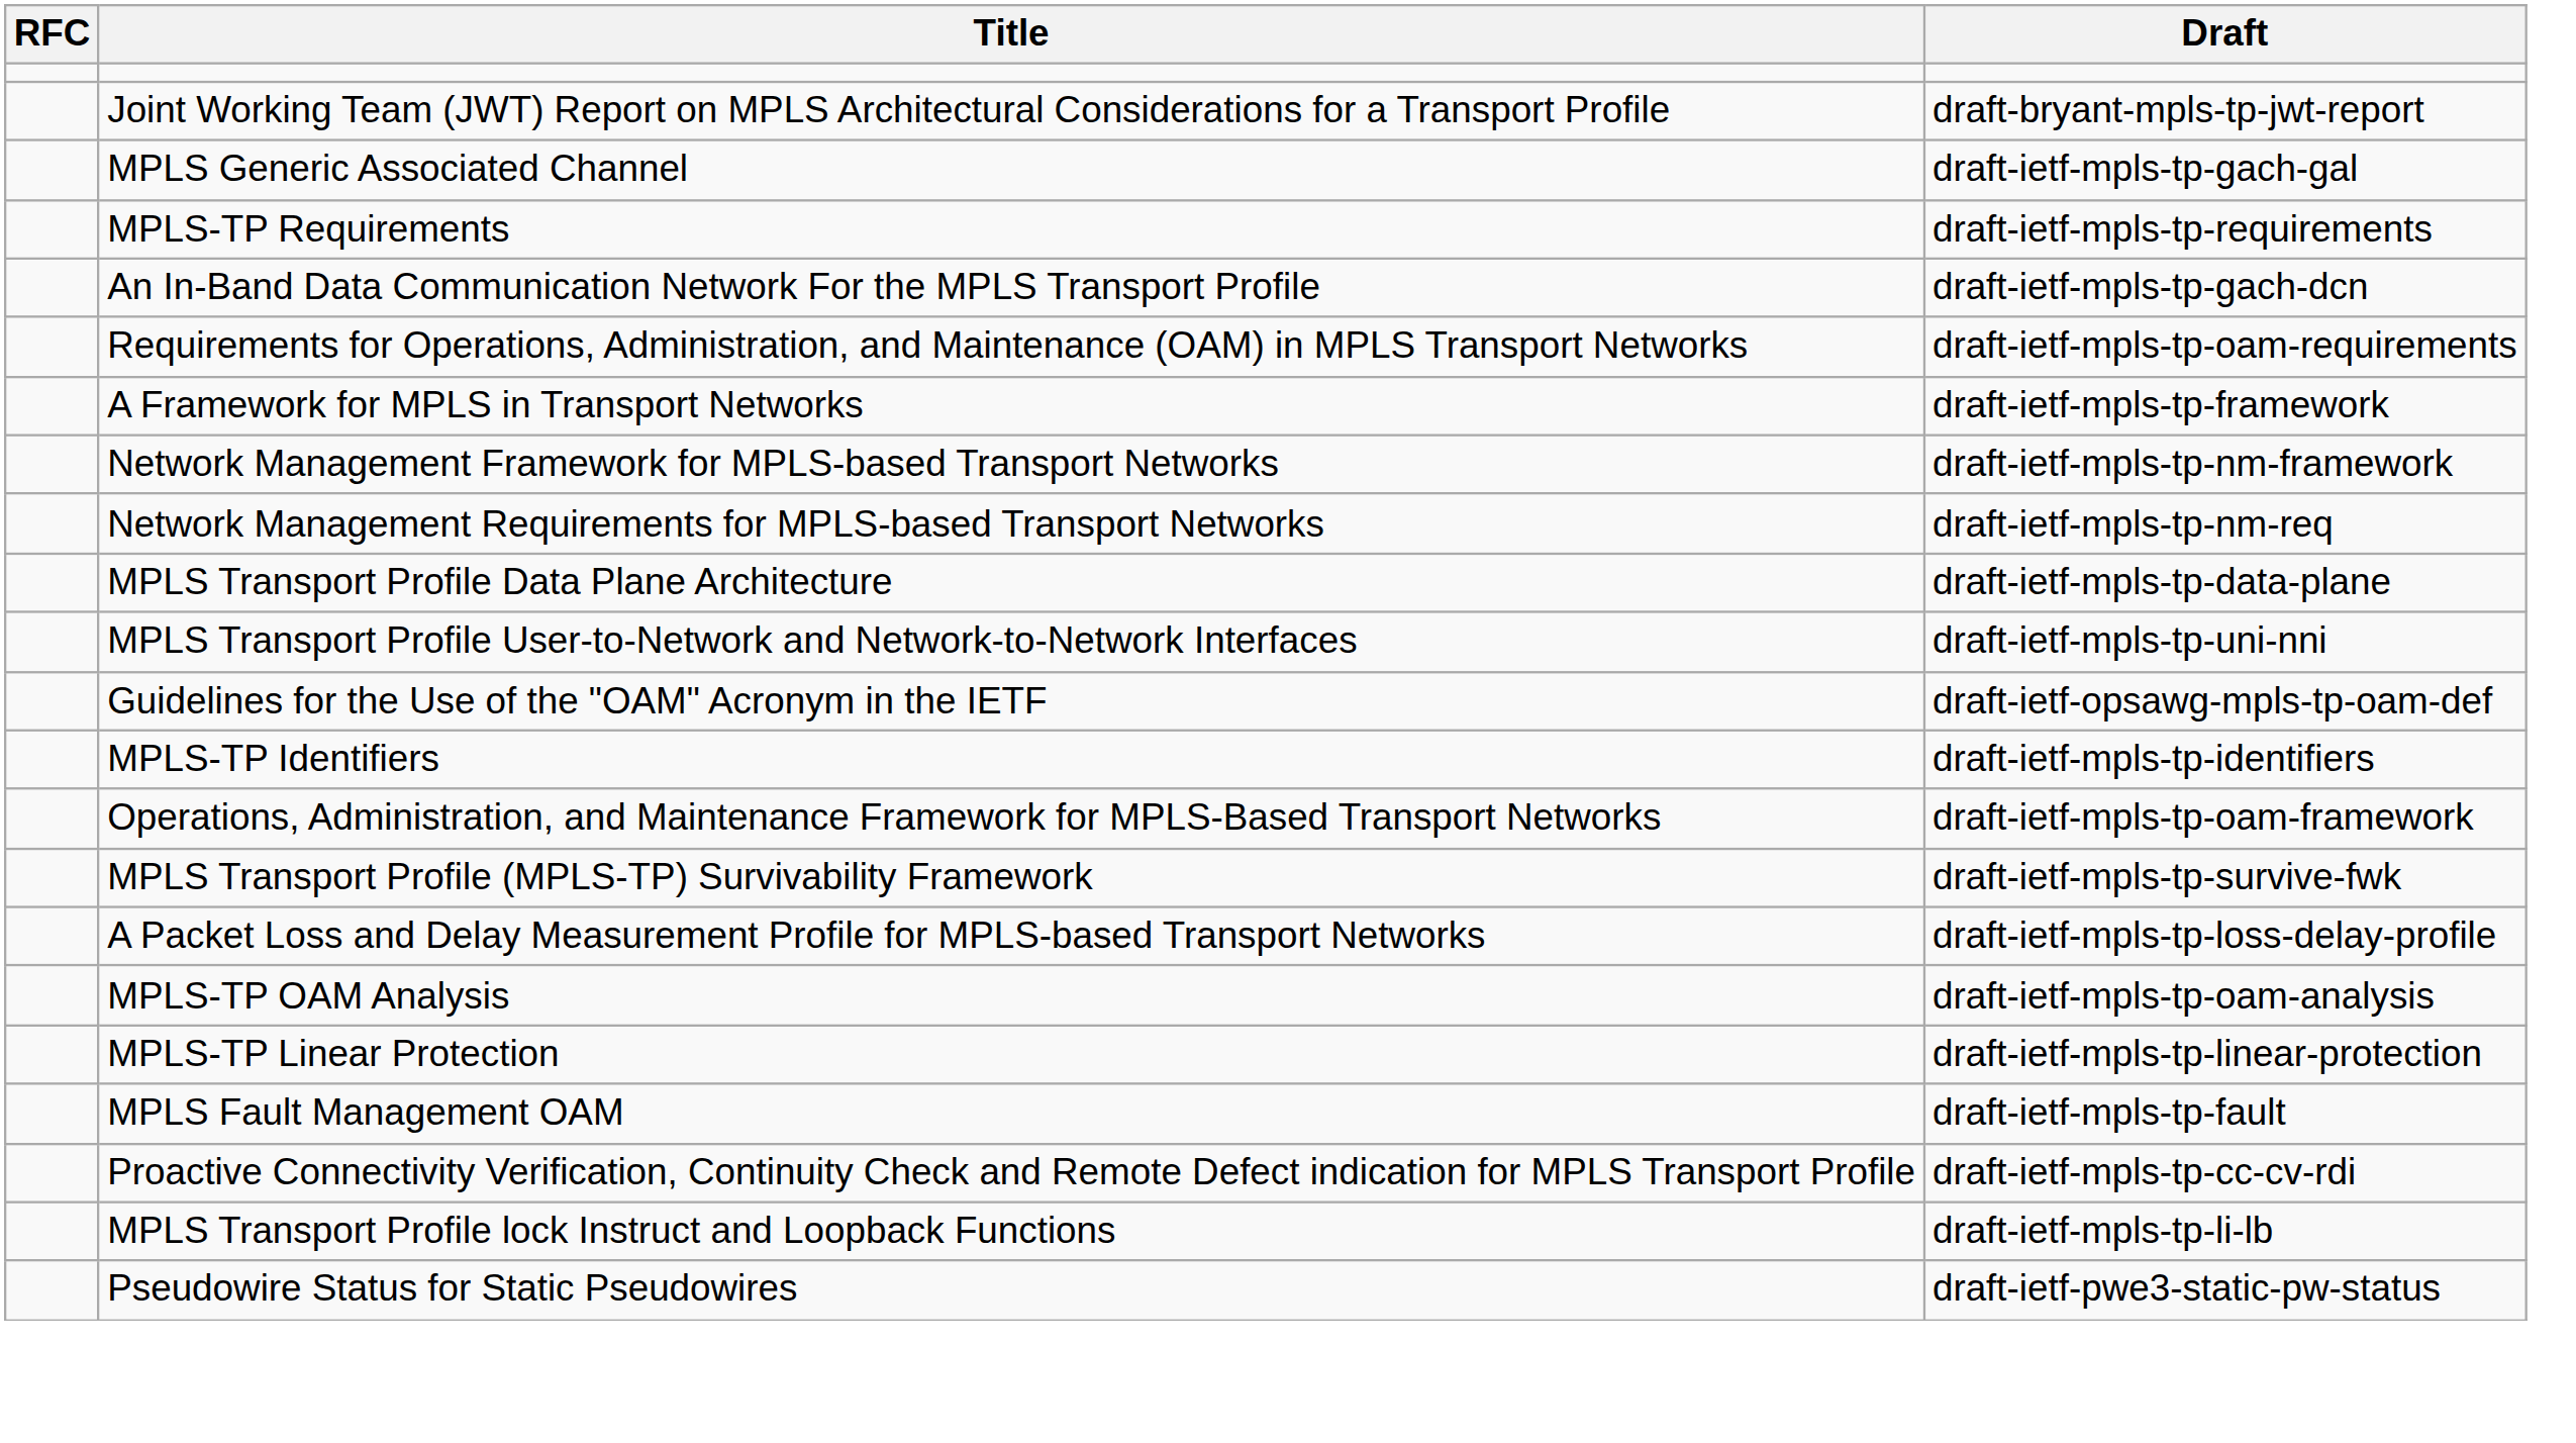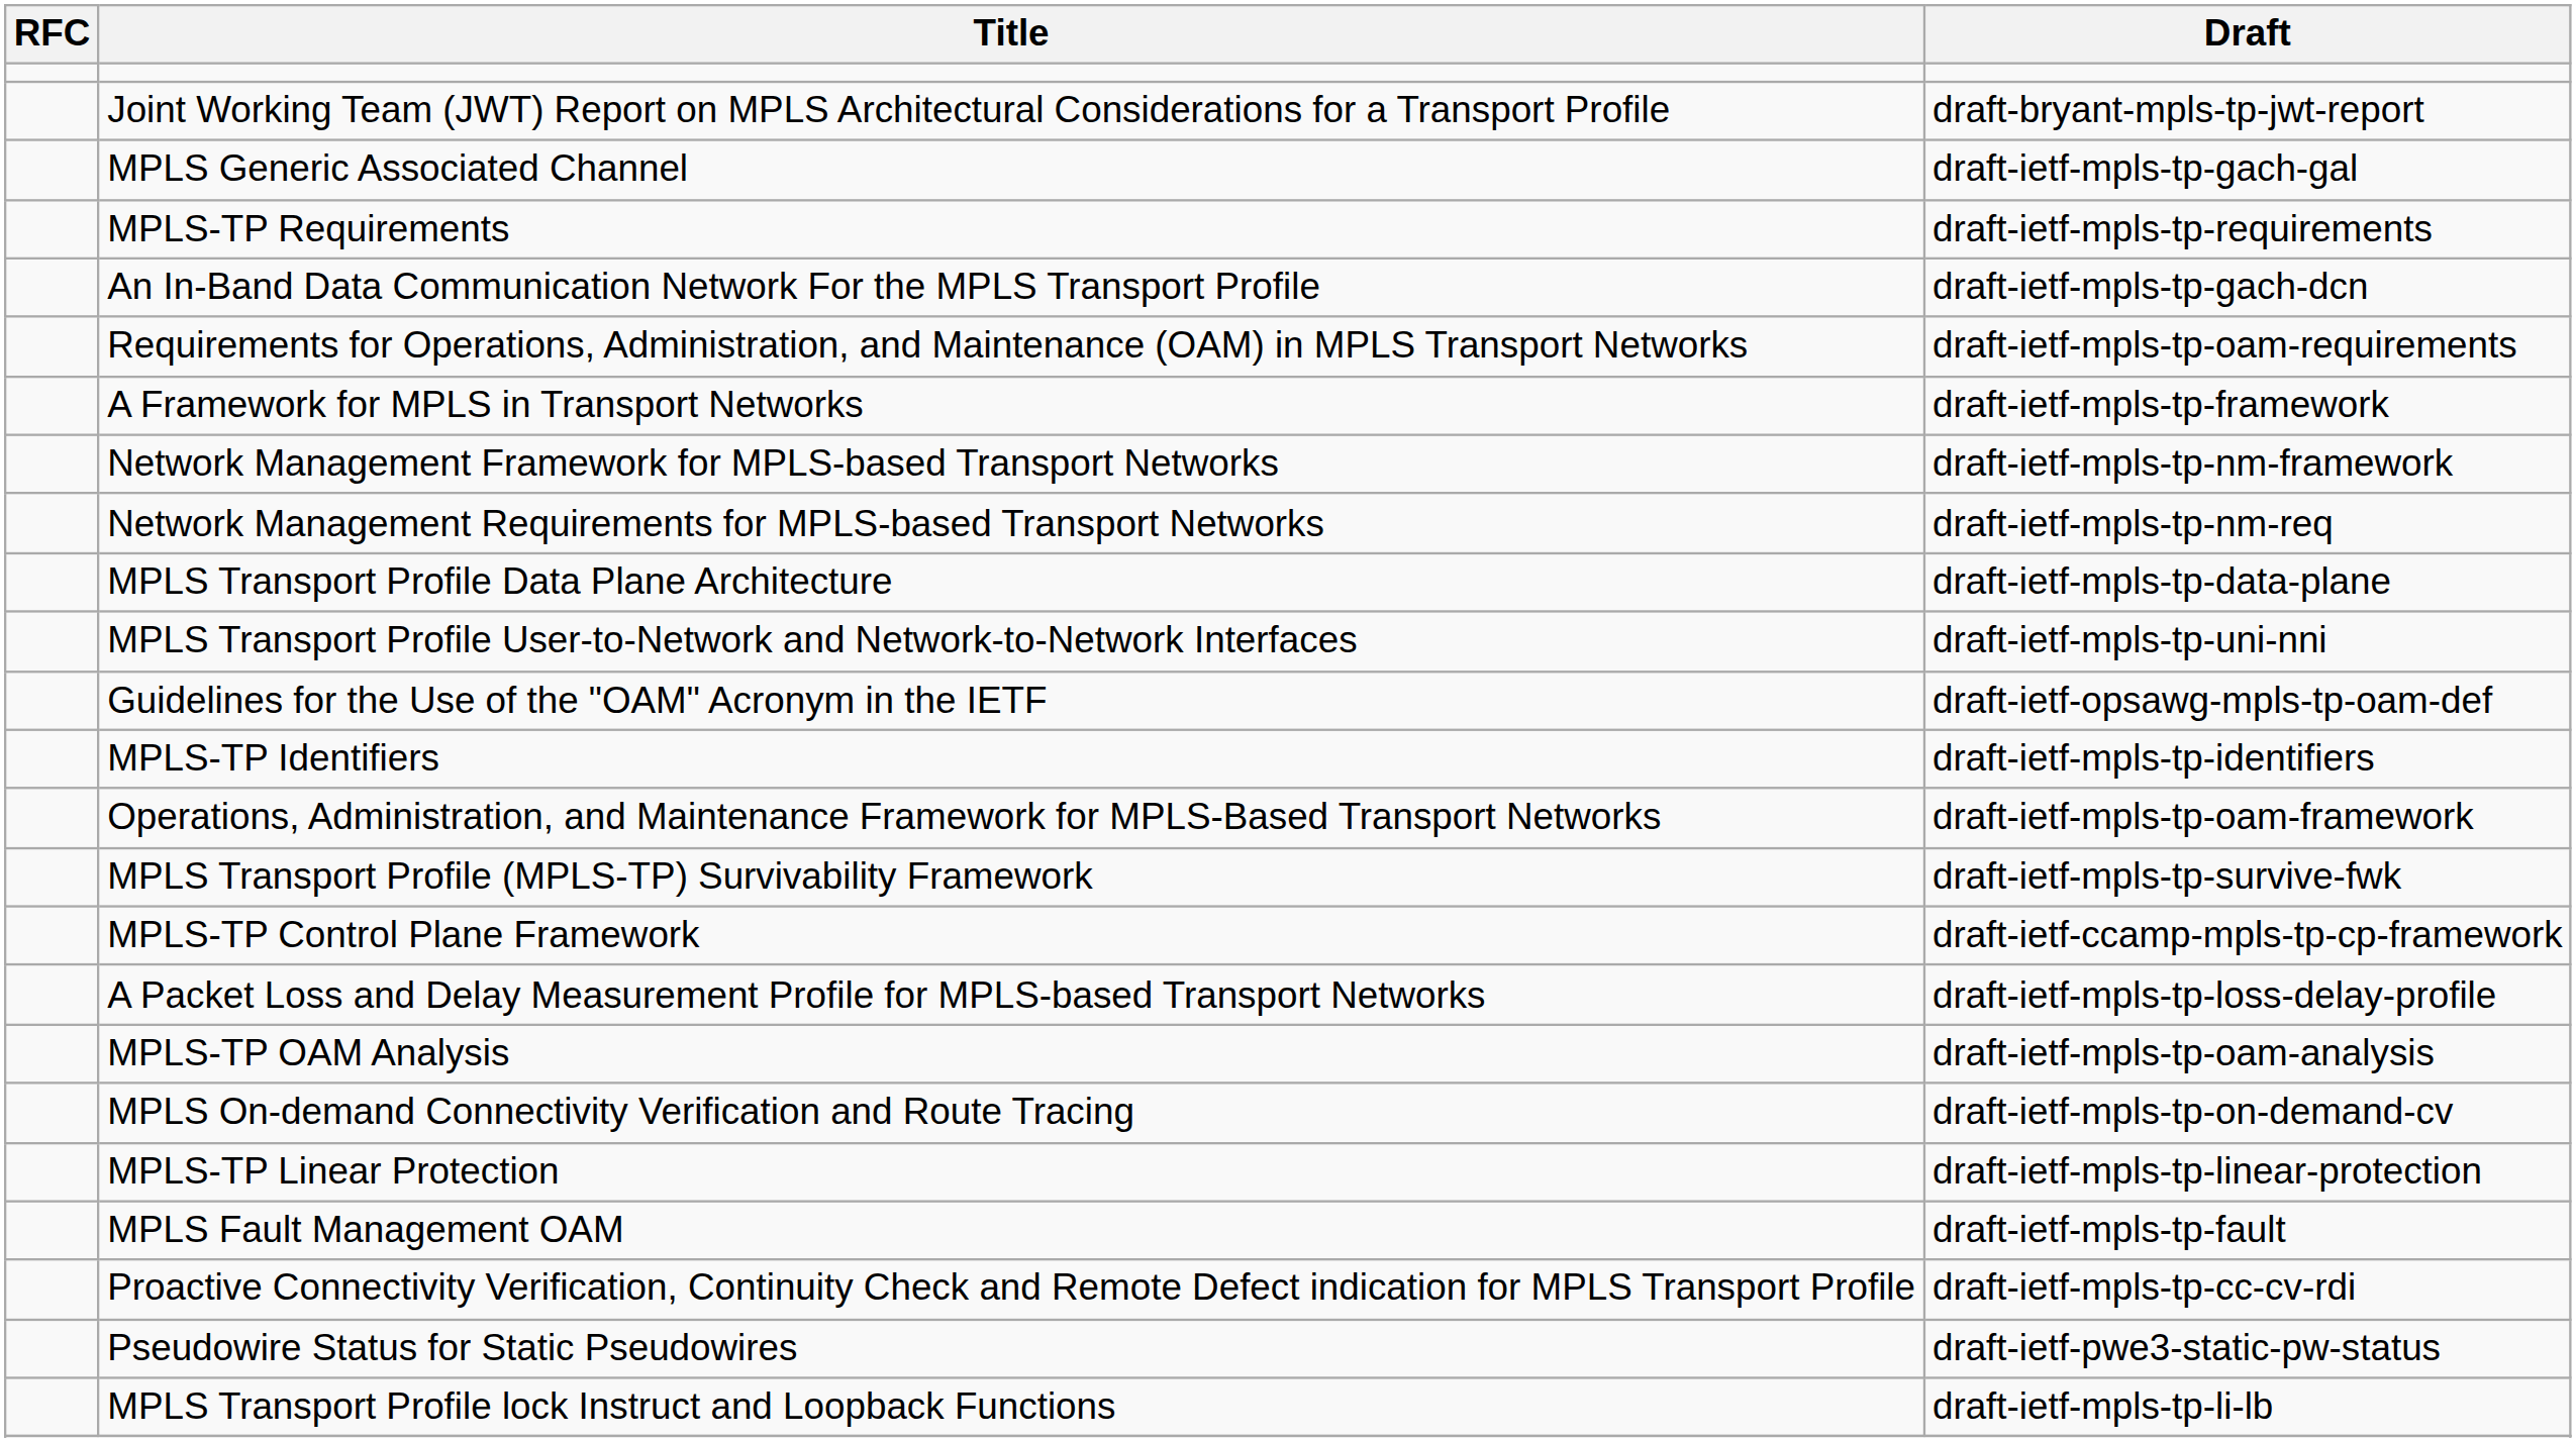+ row: MPLS-TP Control Plane Framework | draft-ietf-ccamp-mpls-tp-cp-framework
+ row: MPLS On-demand Connectivity Verification and Route Tracing | draft-ietf-mpls-tp-on-demand-cv
rows swapped: Pseudowire Status for Static Pseudowires <-> MPLS Transport Profile lock Instruct and Loopback Functions
